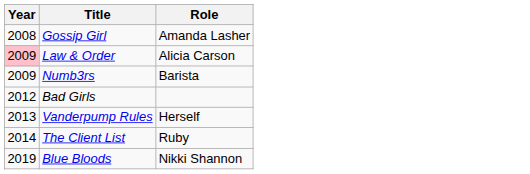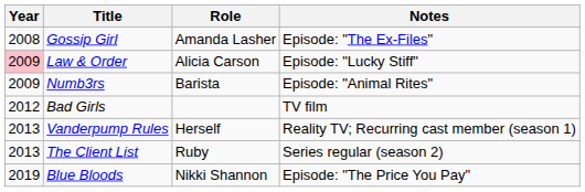+ column: Notes | Episode: "The Ex-Files" | Episode: "Lucky Stiff" | Episode: "Animal Rites" | TV film | Reality TV; Recurring cast member (season 1) | Series regular (season 2) | Episode: "The Price You Pay"
The Client List | Year: 2014 -> 2013
